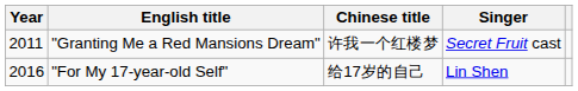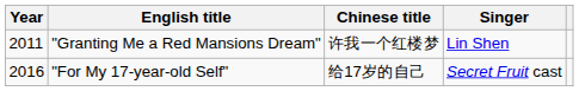"Granting Me a Red Mansions Dream" | Singer: Secret Fruit cast -> Lin Shen
"For My 17-year-old Self" | Singer: Lin Shen -> Secret Fruit cast
